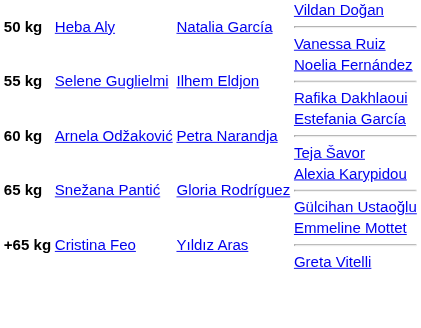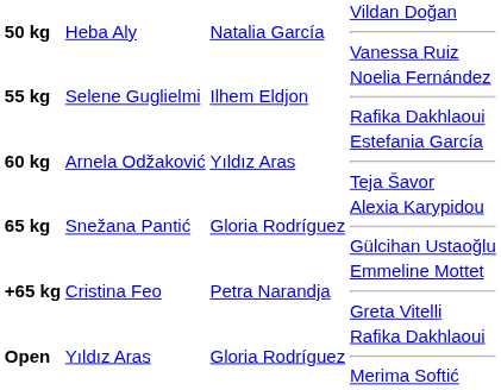60 kg | column 3: Petra Narandja -> Yıldız Aras
+65 kg | column 3: Yıldız Aras -> Petra Narandja
+ row: Open | Yıldız Aras | Gloria Rodríguez | Rafika Dakhlaoui Merima Softić
